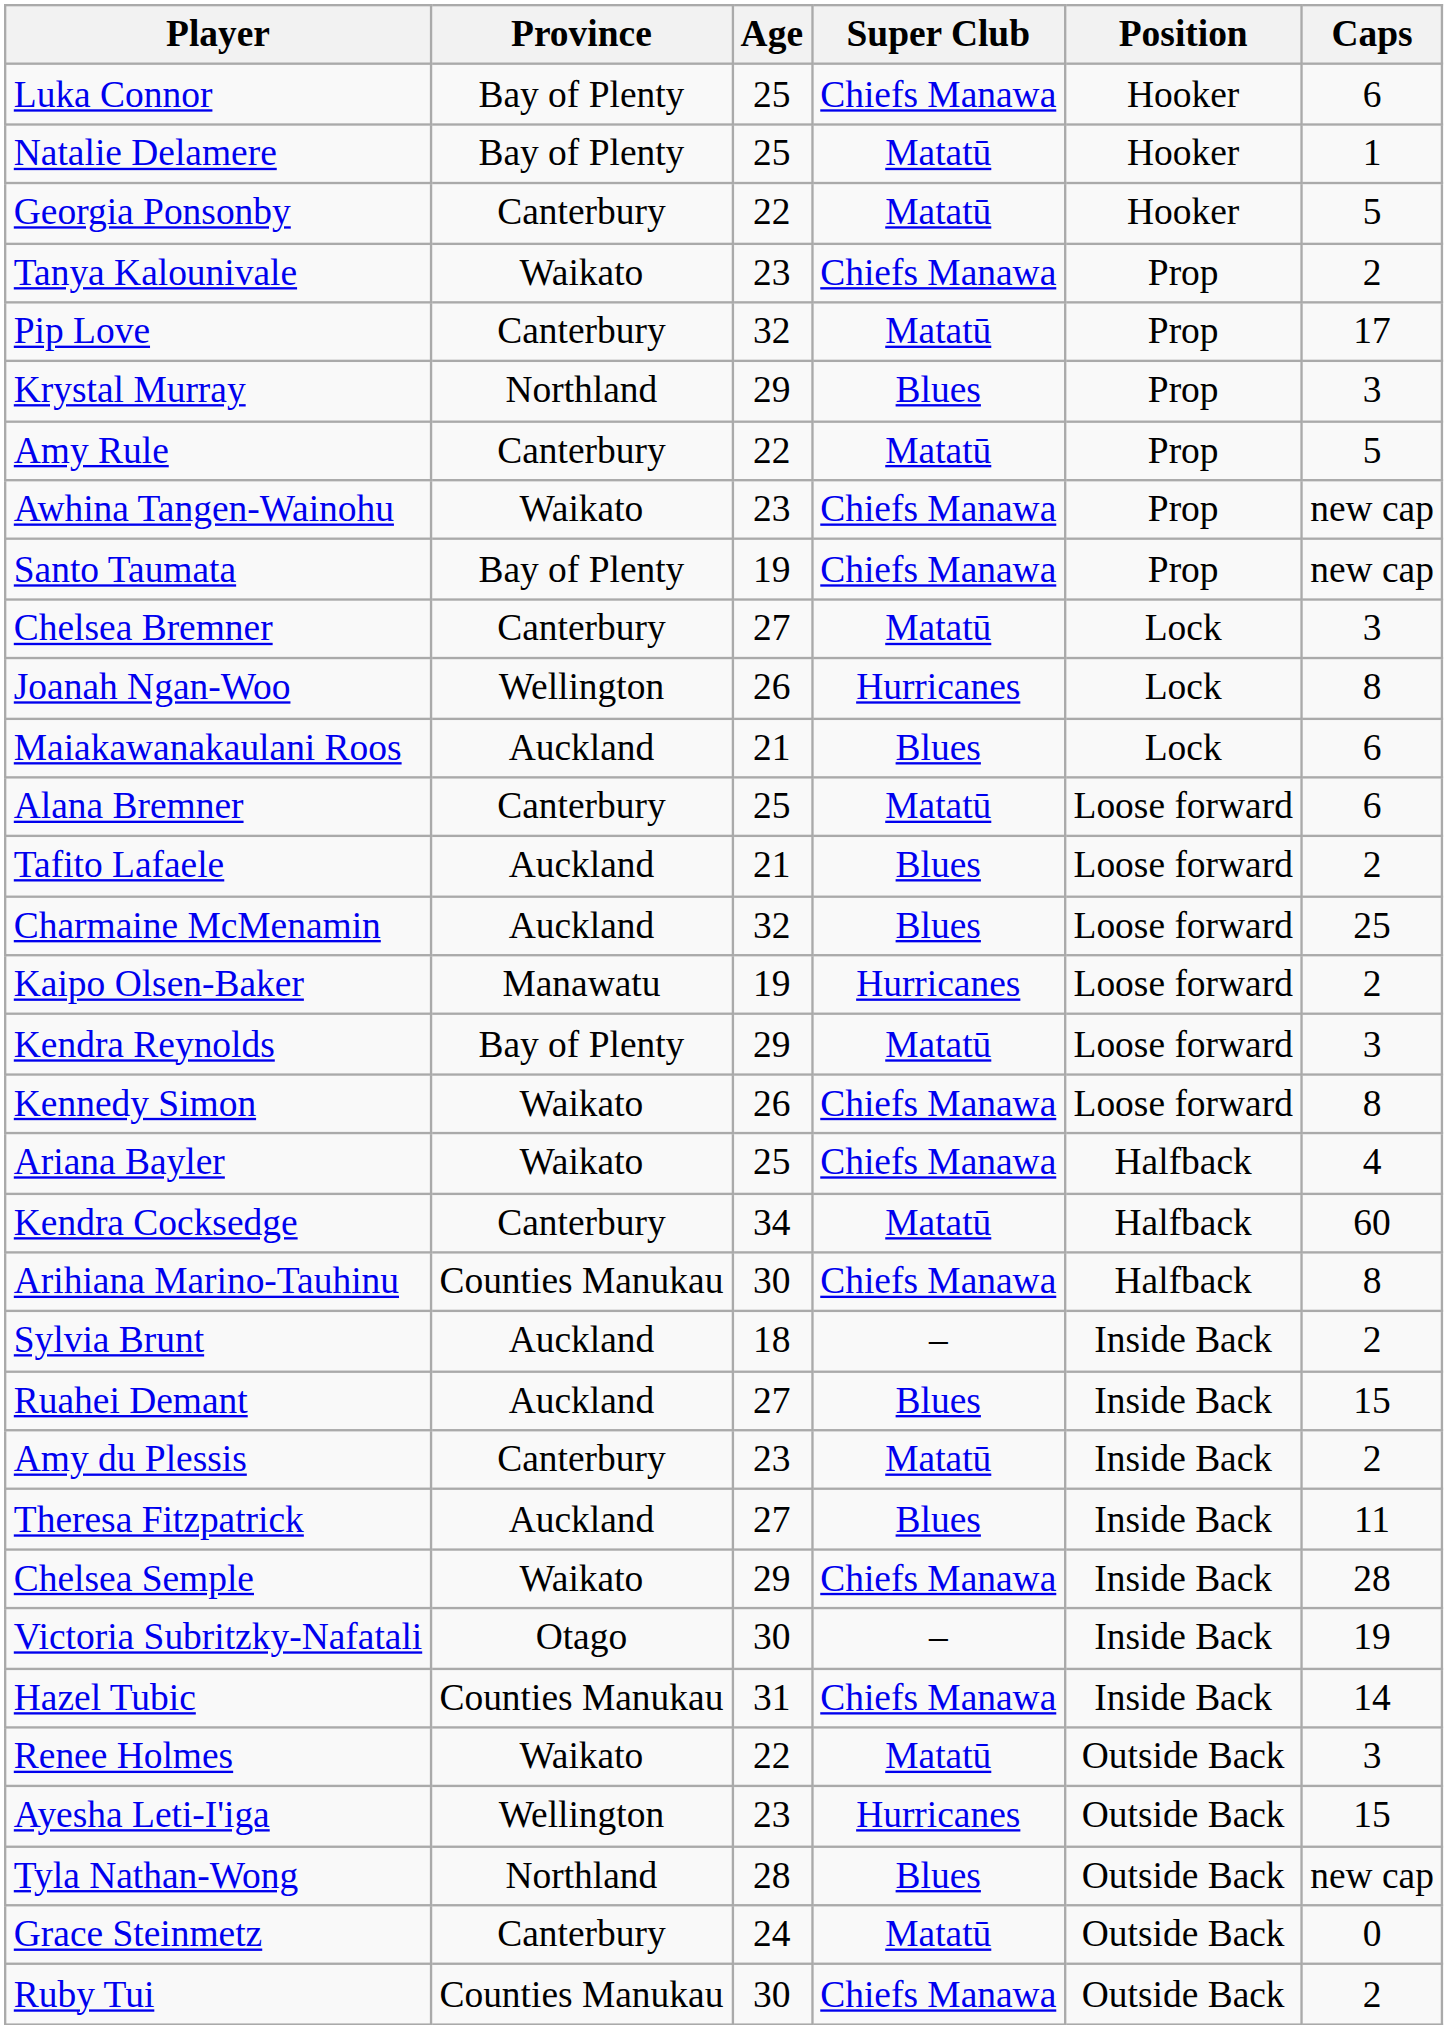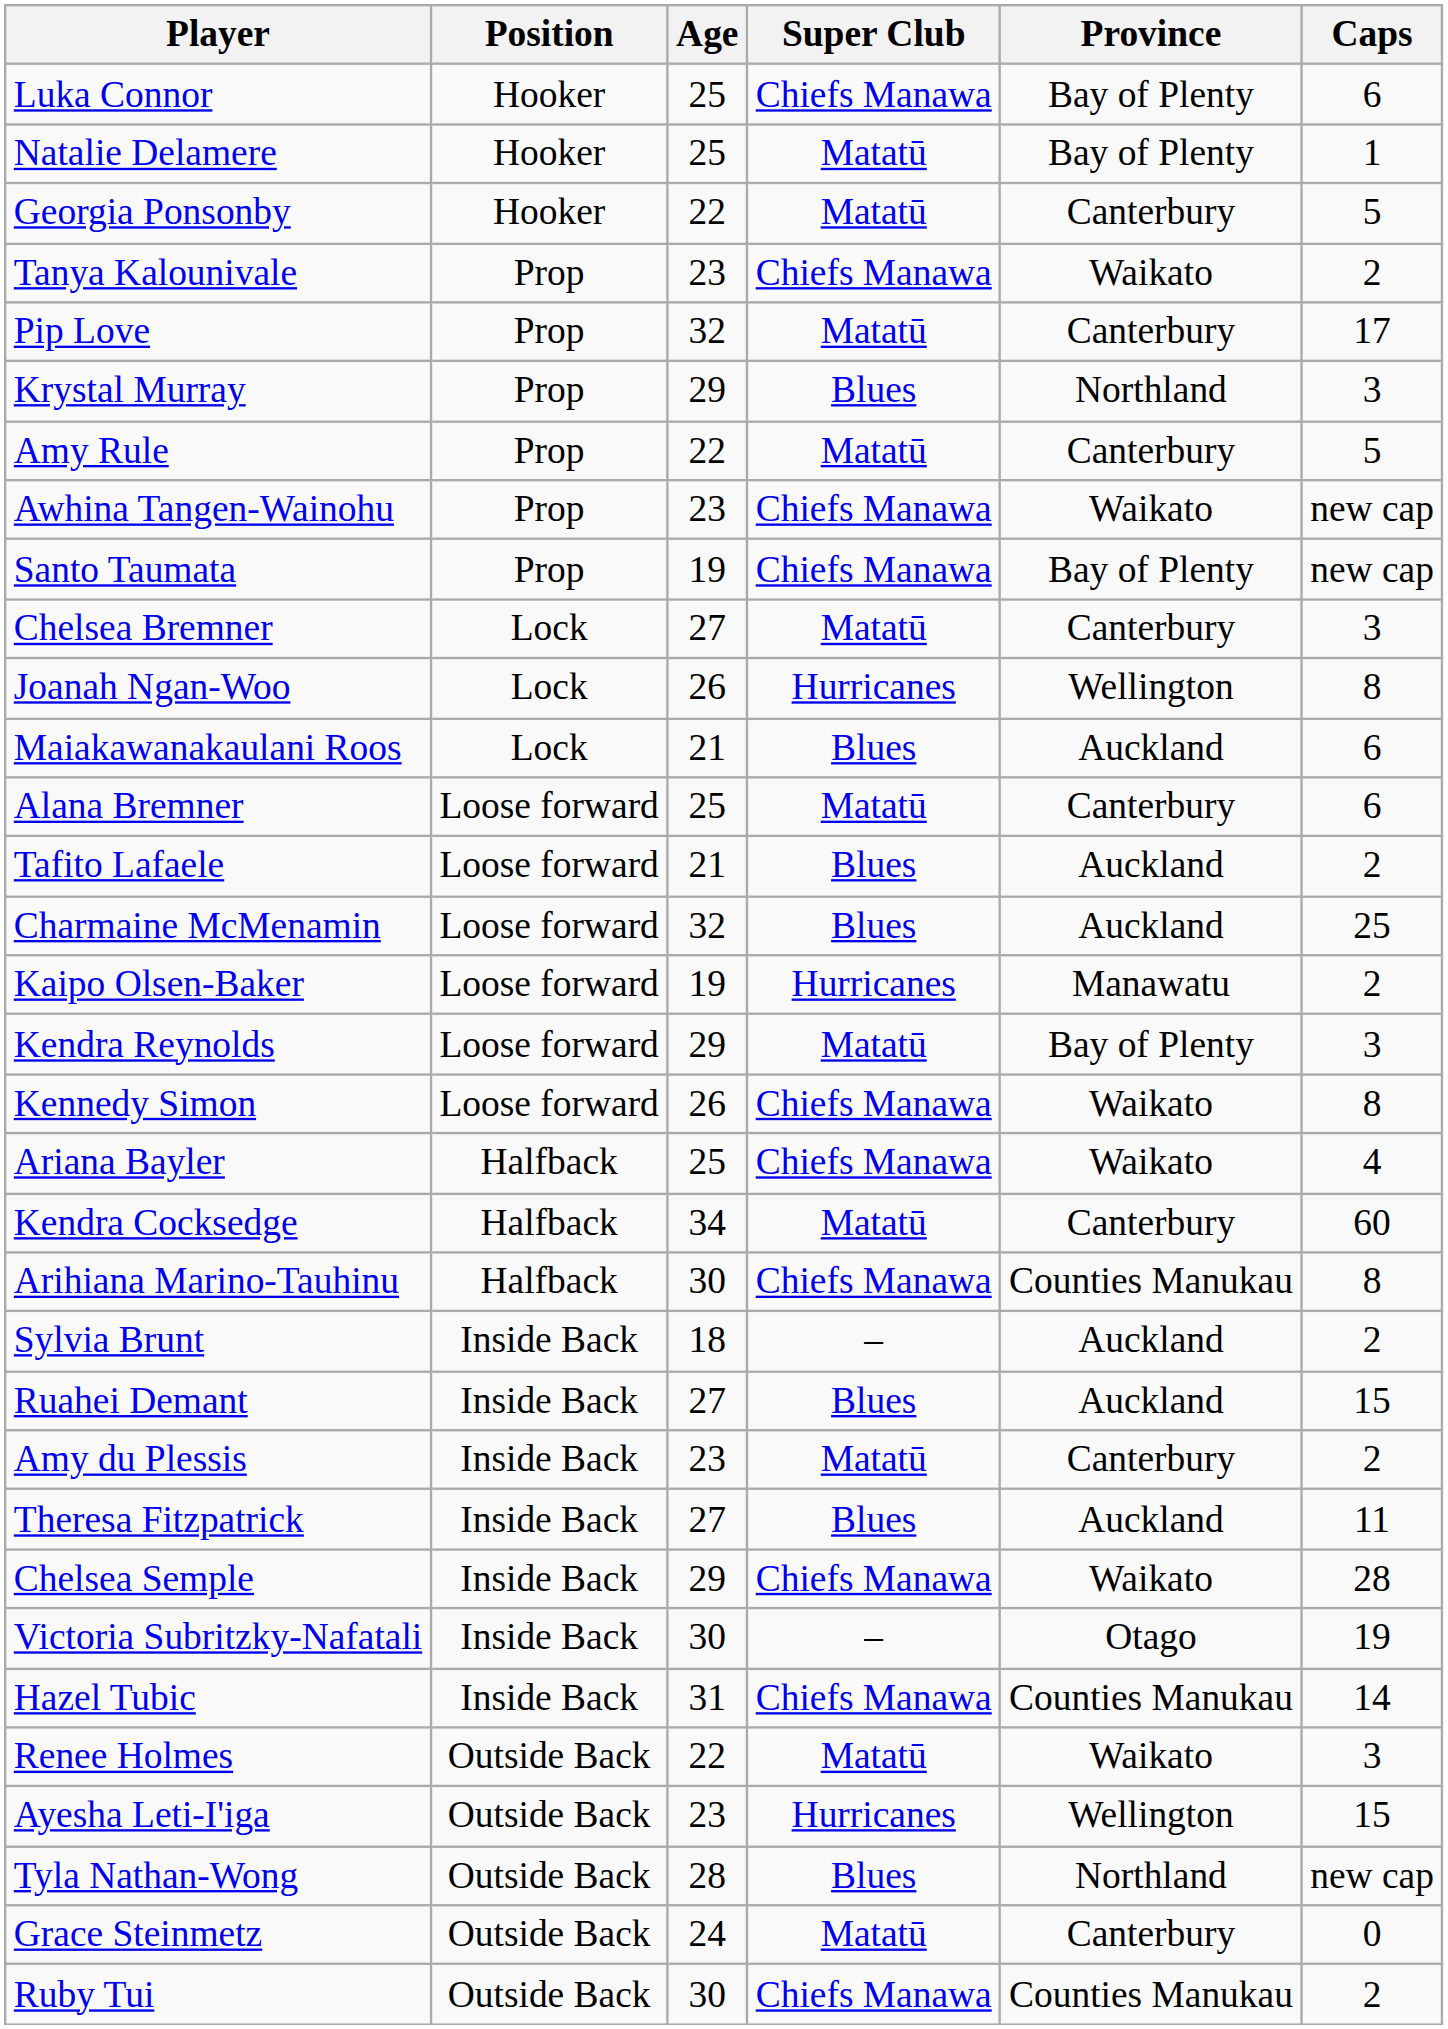columns swapped: Position <-> Province
